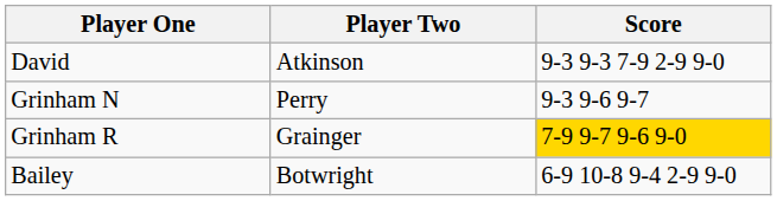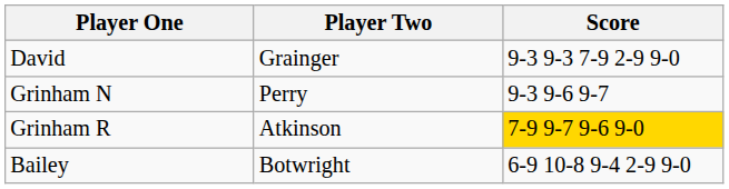David | Player Two: Atkinson -> Grainger
Grinham R | Player Two: Grainger -> Atkinson
